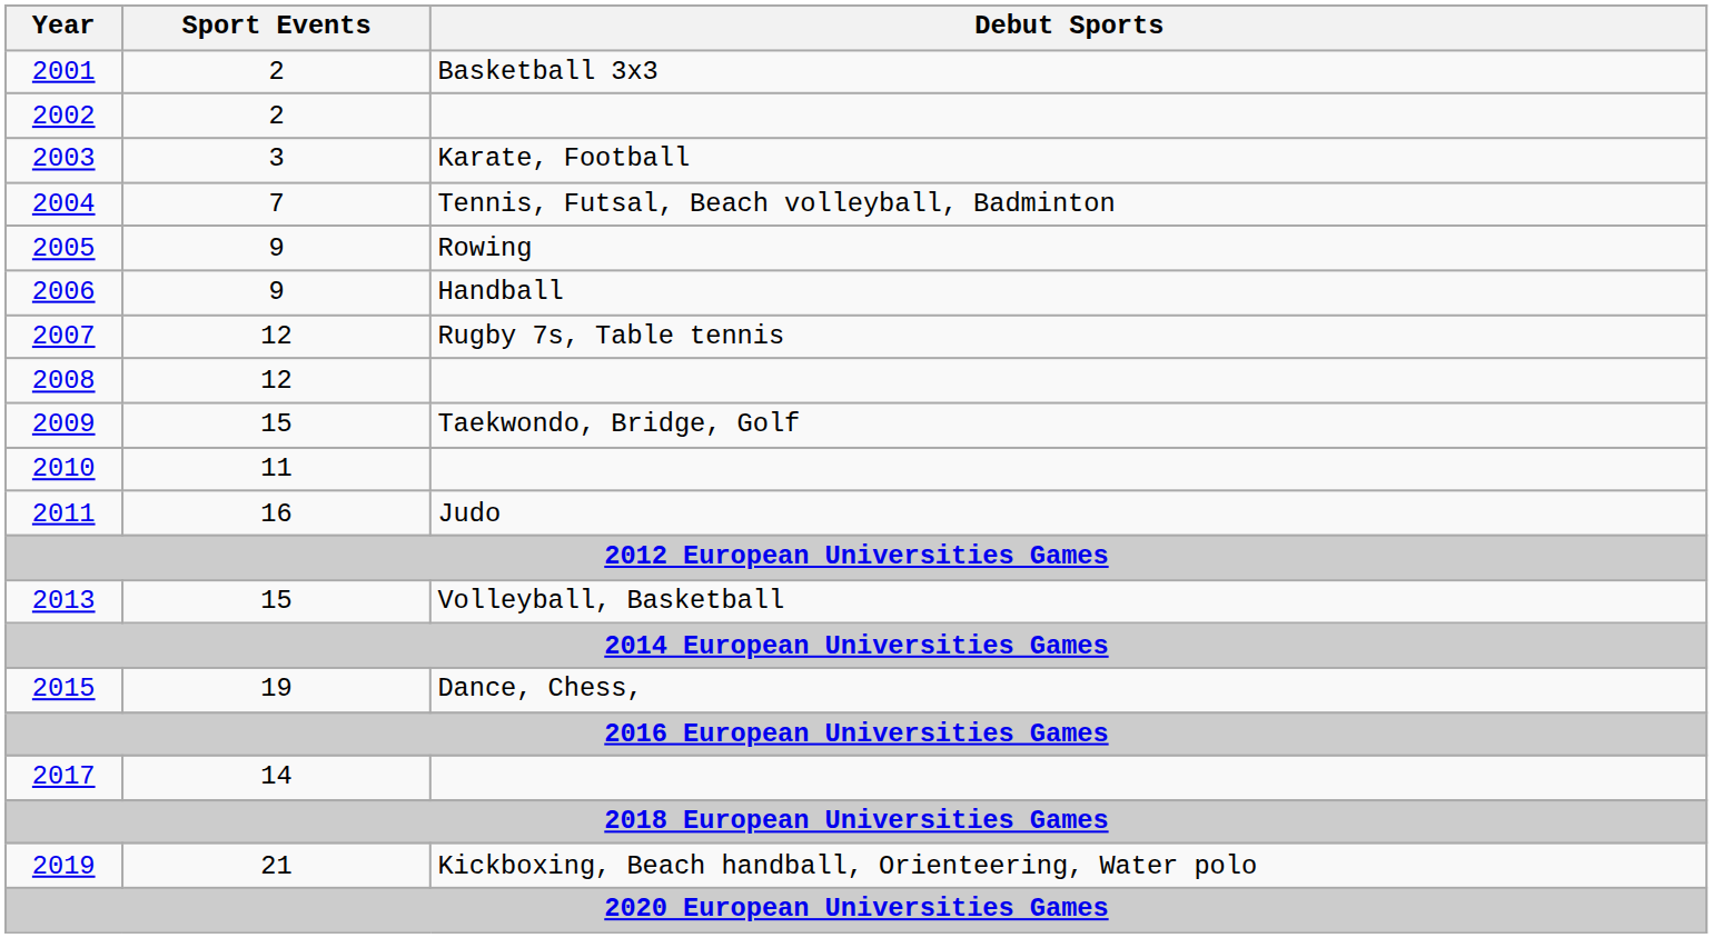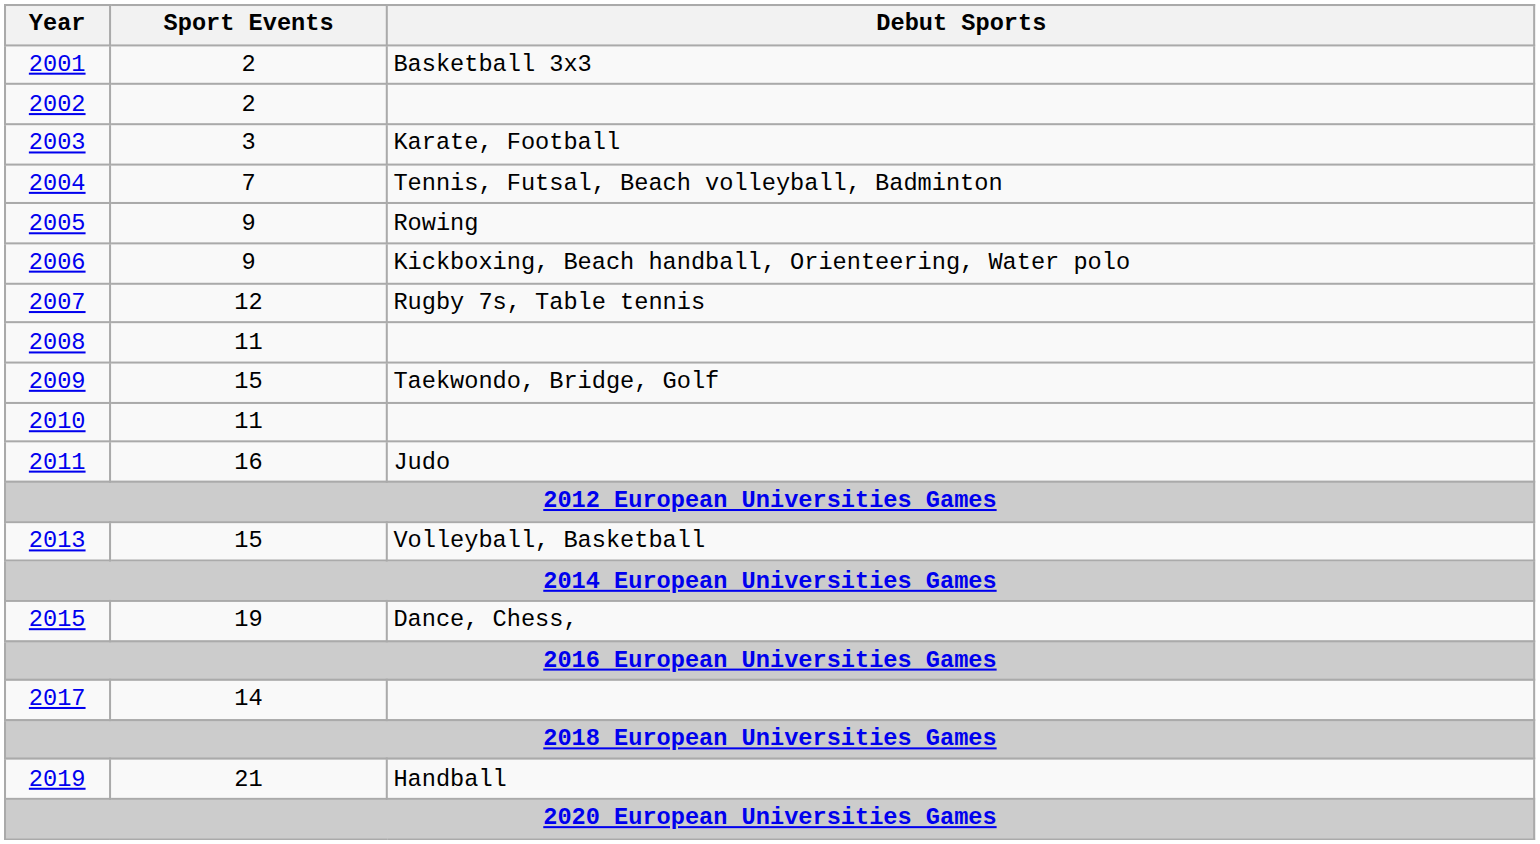2006 | Debut Sports: Handball -> Kickboxing, Beach handball, Orienteering, Water polo
2008 | Sport Events: 12 -> 11
2019 | Debut Sports: Kickboxing, Beach handball, Orienteering, Water polo -> Handball
